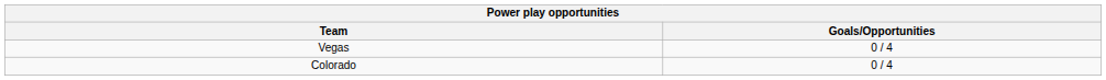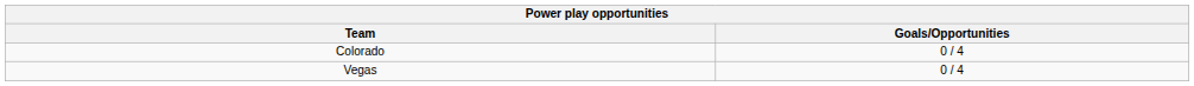rows swapped: Vegas <-> Colorado
